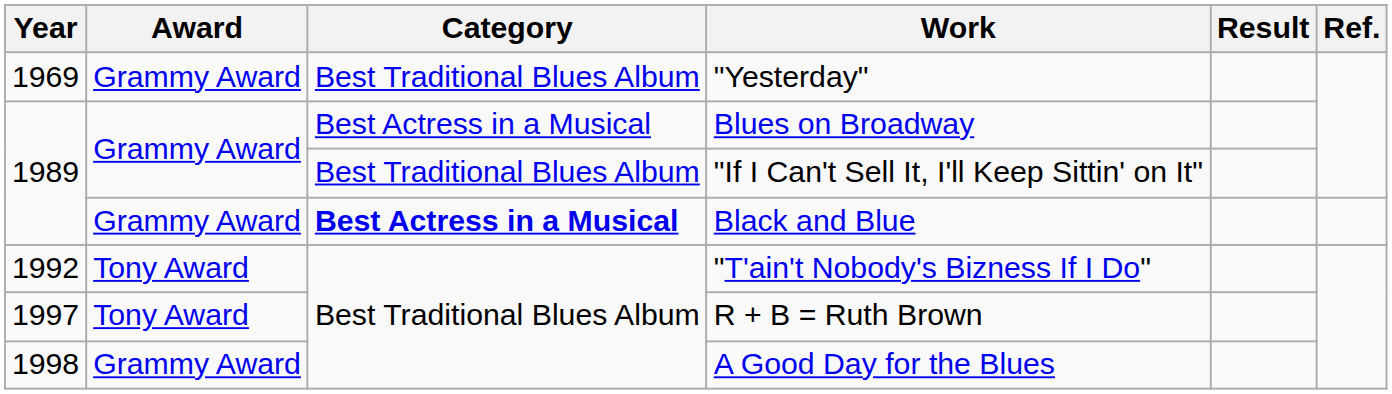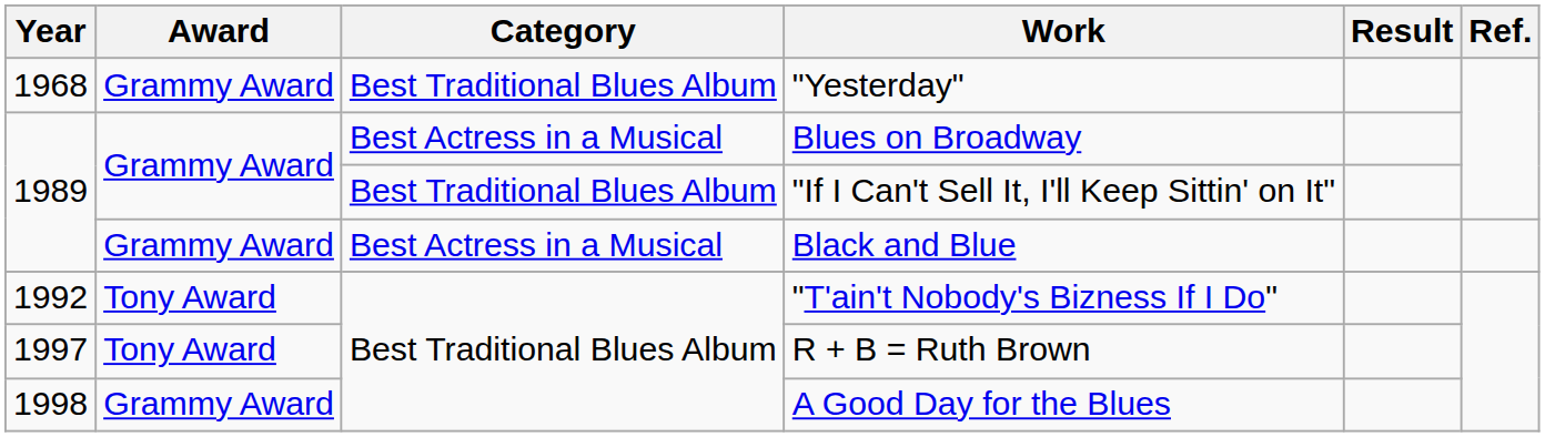"Yesterday" | Year: 1969 -> 1968
Black and Blue | Category: bold -> normal
